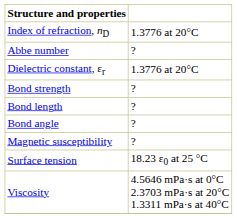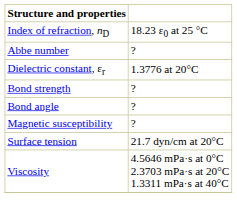Index of refraction, nD | column 2: 1.3776 at 20°C -> 18.23 ε0 at 25 °C
- row: Bond length | ?
Surface tension | column 2: 18.23 ε0 at 25 °C -> 21.7 dyn/cm at 20°C
